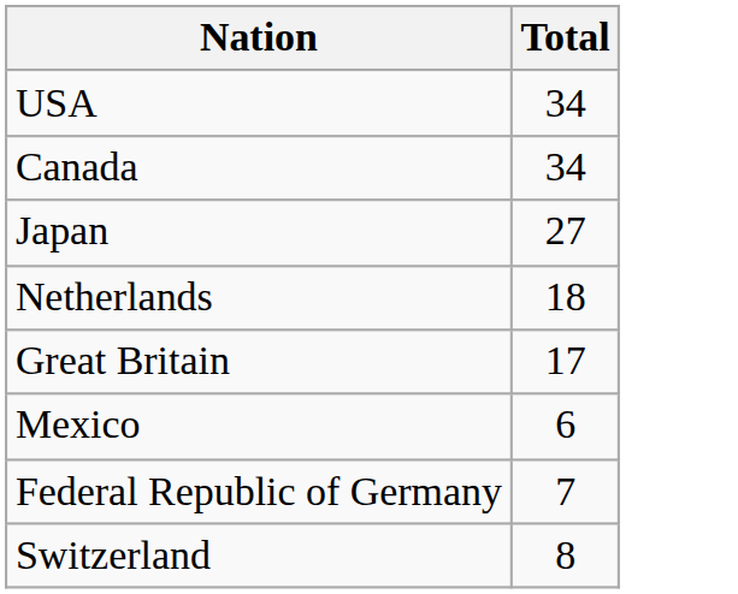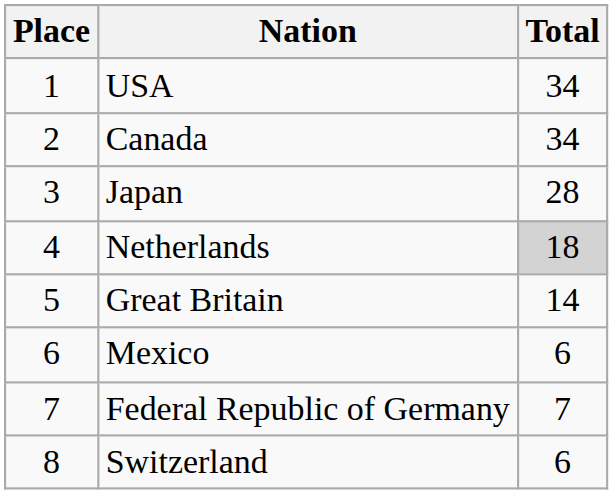+ column: Place | 1 | 2 | 3 | 4 | 5 | 6 | 7 | 8
Japan | Total: 27 -> 28
Netherlands | Total: no background -> lightgrey background
Great Britain | Total: 17 -> 14
Switzerland | Total: 8 -> 6
